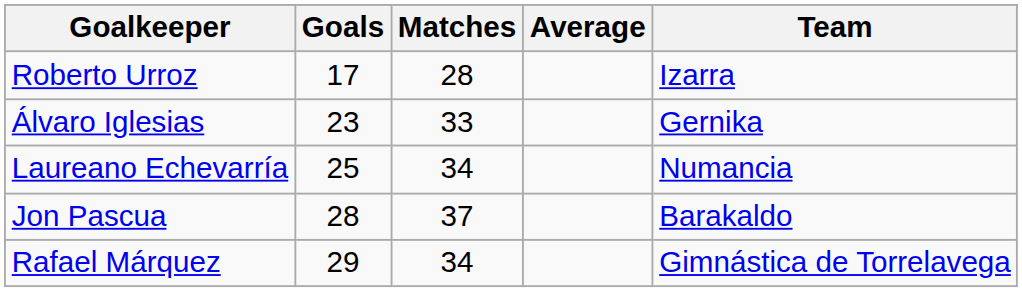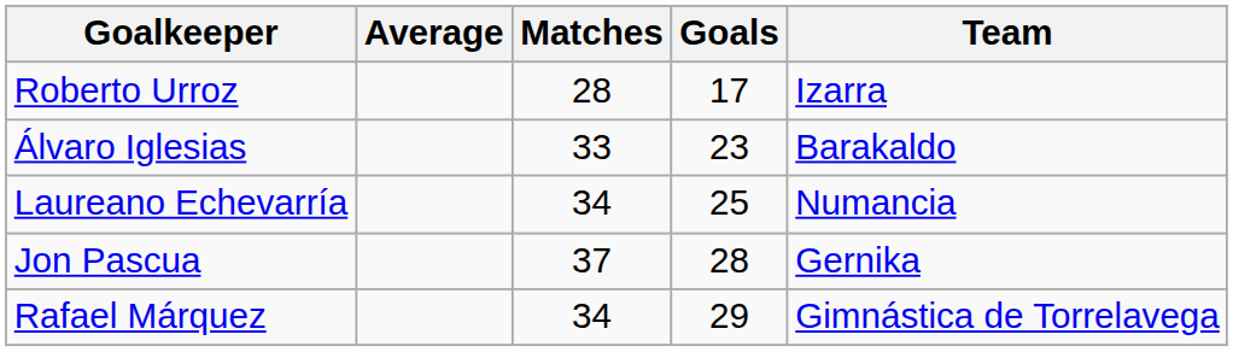columns swapped: Goals <-> Average
Álvaro Iglesias | Team: Gernika -> Barakaldo
Jon Pascua | Team: Barakaldo -> Gernika
